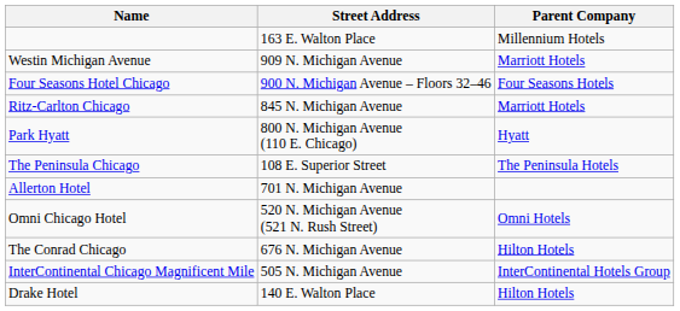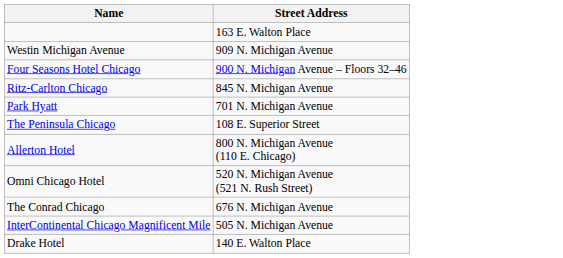- column: Parent Company | Millennium Hotels | Marriott Hotels | Four Seasons Hotels | Marriott Hotels | Hyatt | The Peninsula Hotels | Omni Hotels | Hilton Hotels | InterContinental Hotels Group | Hilton Hotels
Park Hyatt | Street Address: 800 N. Michigan Avenue (110 E. Chicago) -> 701 N. Michigan Avenue
Allerton Hotel | Street Address: 701 N. Michigan Avenue -> 800 N. Michigan Avenue (110 E. Chicago)
